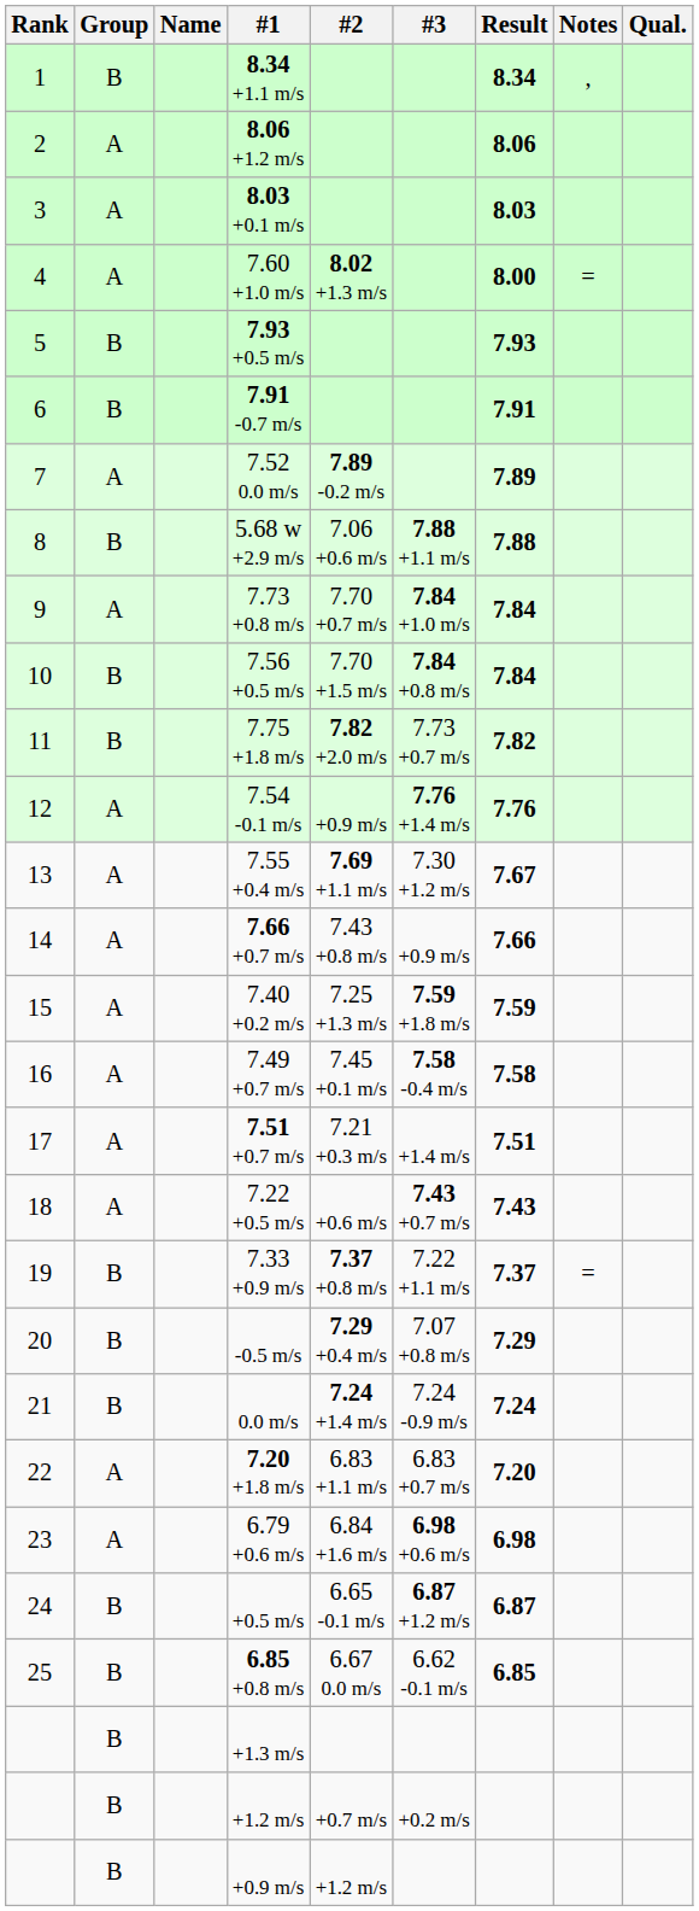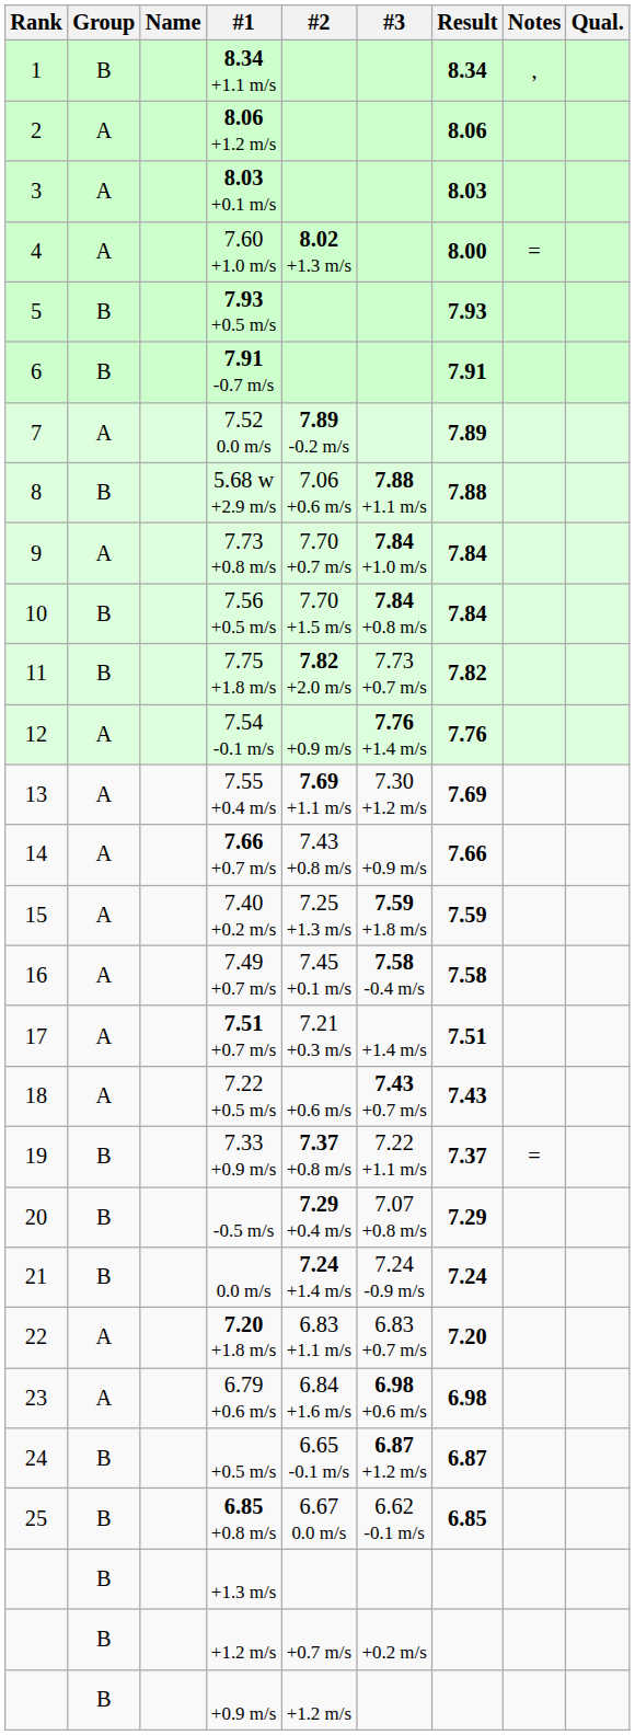7.55 +0.4 m/s | Result: 7.67 -> 7.69
